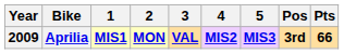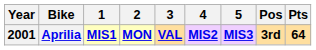Aprilia | Year: 2009 -> 2001
Aprilia | Pts: 66 -> 64
